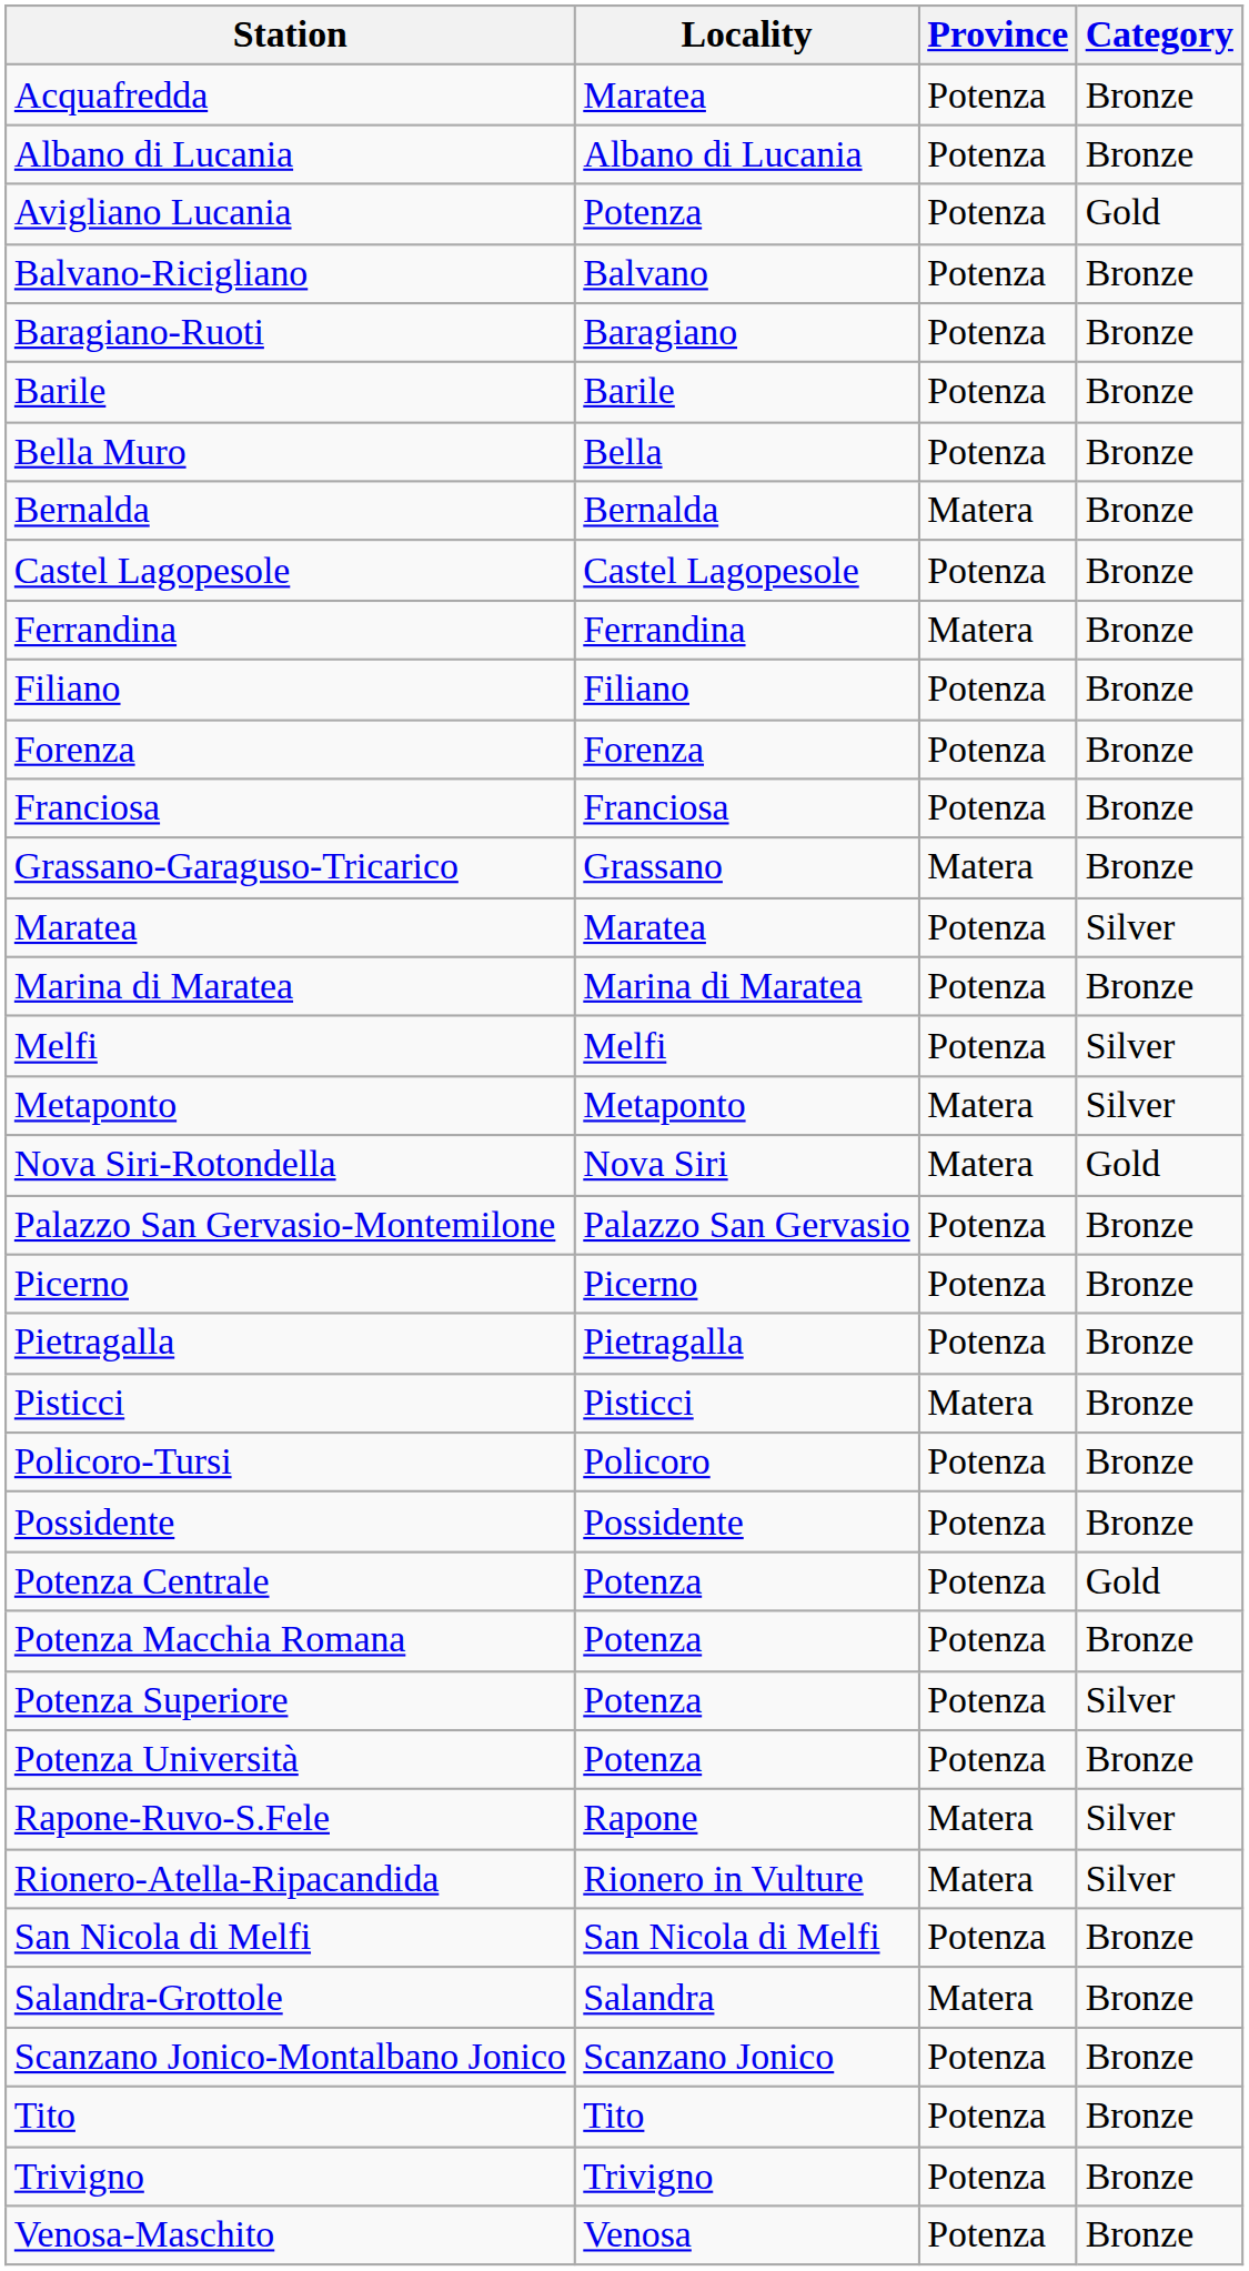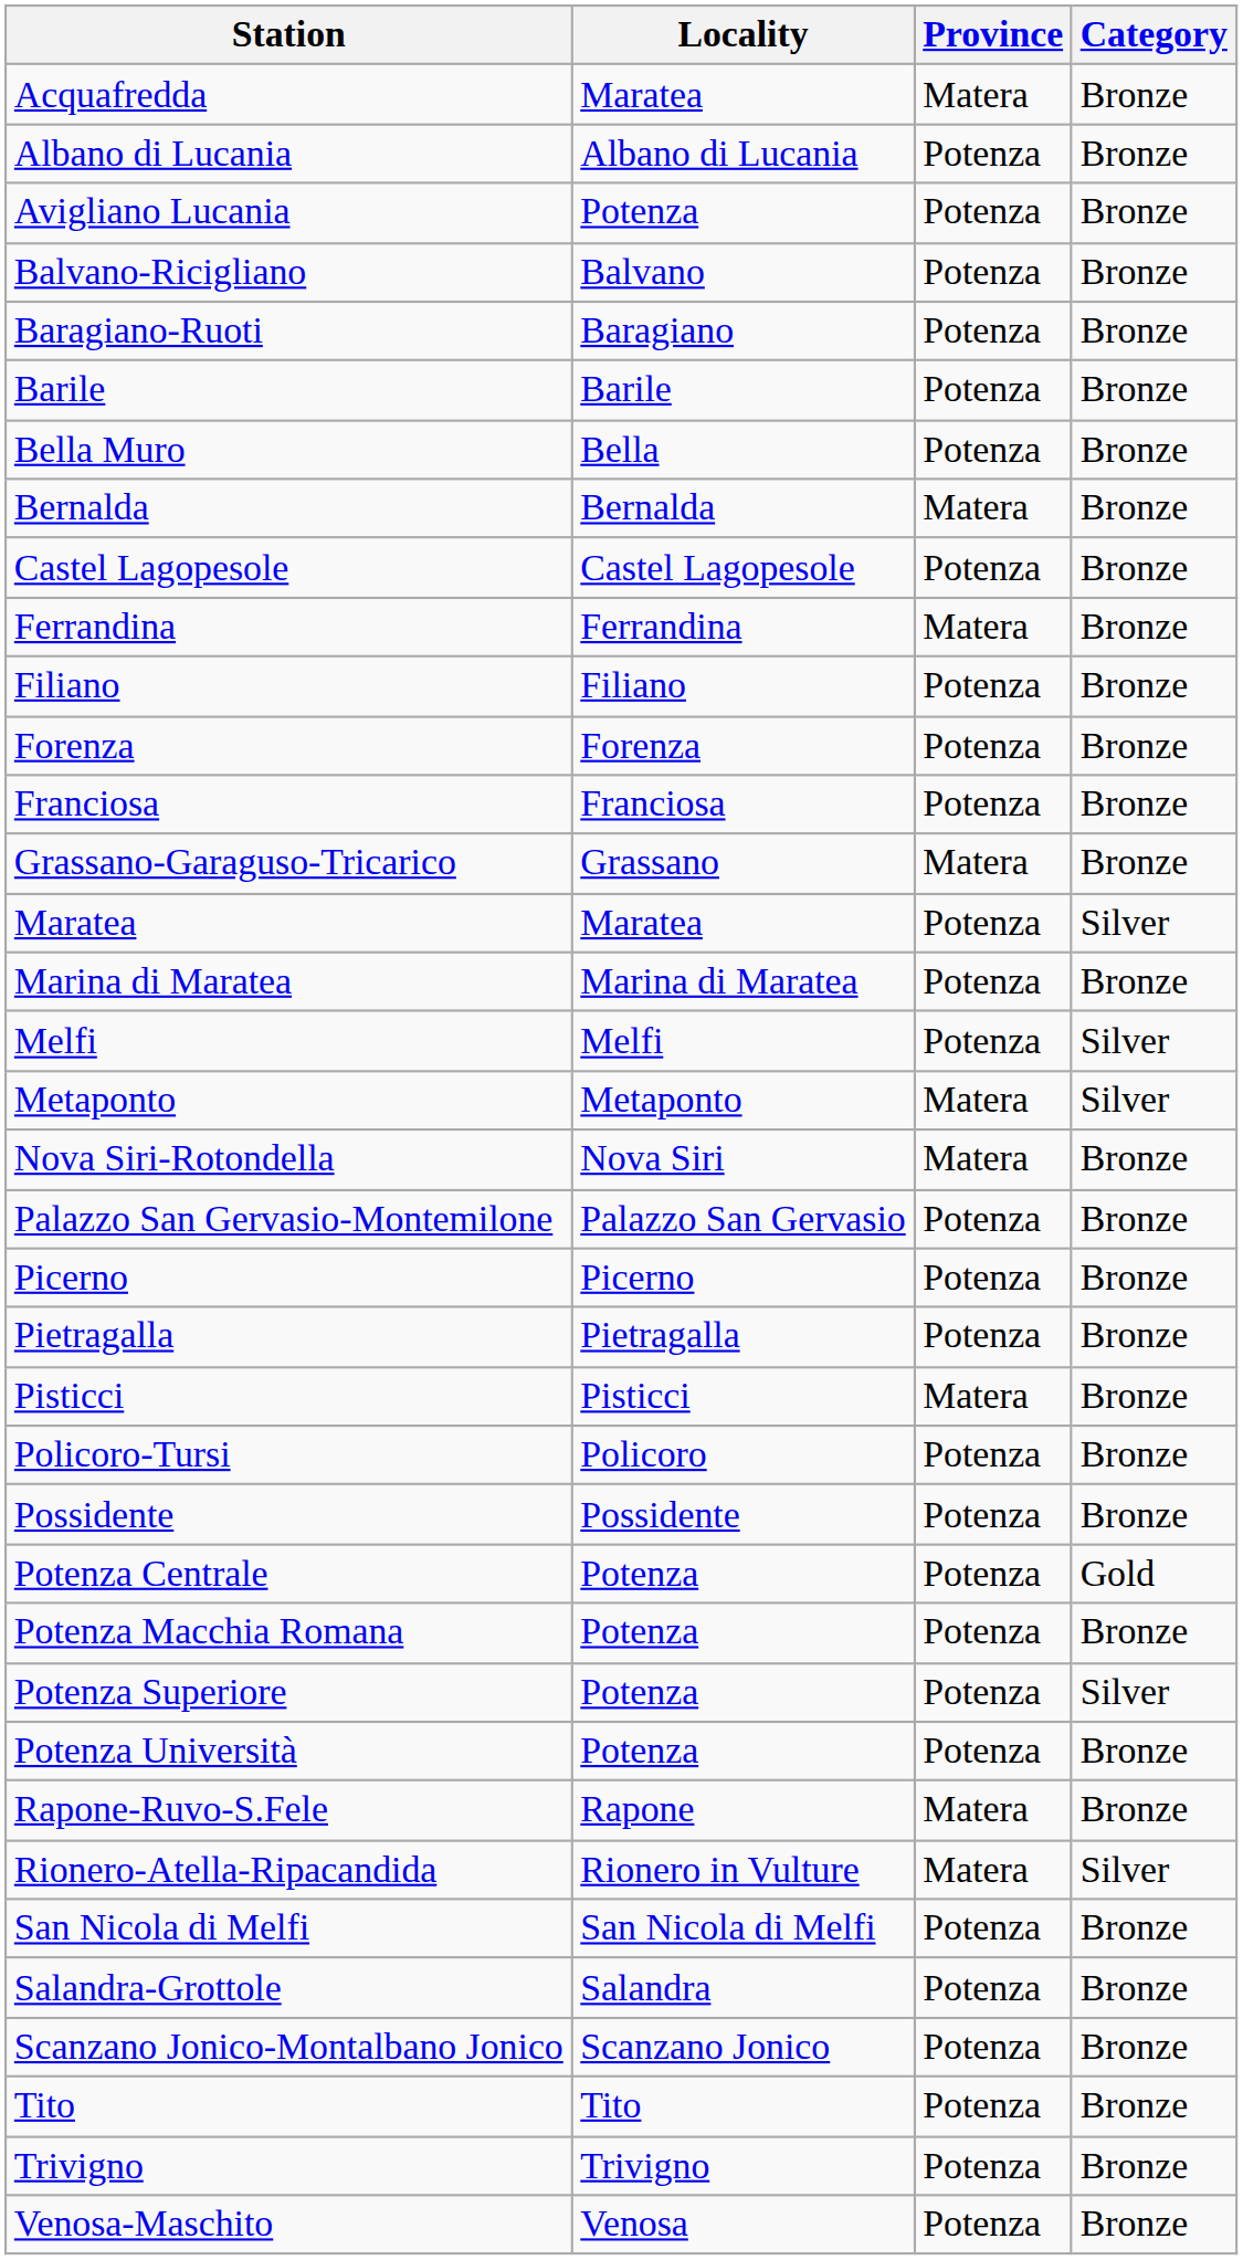Acquafredda | Province: Potenza -> Matera
Avigliano Lucania | Category: Gold -> Bronze
Nova Siri-Rotondella | Category: Gold -> Bronze
Rapone-Ruvo-S.Fele | Category: Silver -> Bronze
Salandra-Grottole | Province: Matera -> Potenza
